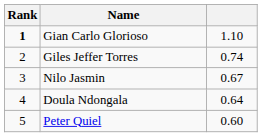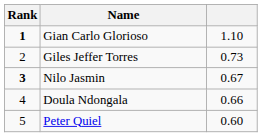Giles Jeffer Torres | column 3: 0.74 -> 0.73
Nilo Jasmin | Rank: normal -> bold
Doula Ndongala | column 3: 0.64 -> 0.66
